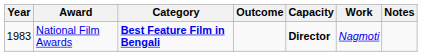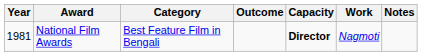National Film Awards | Year: 1983 -> 1981
National Film Awards | Category: bold -> normal
